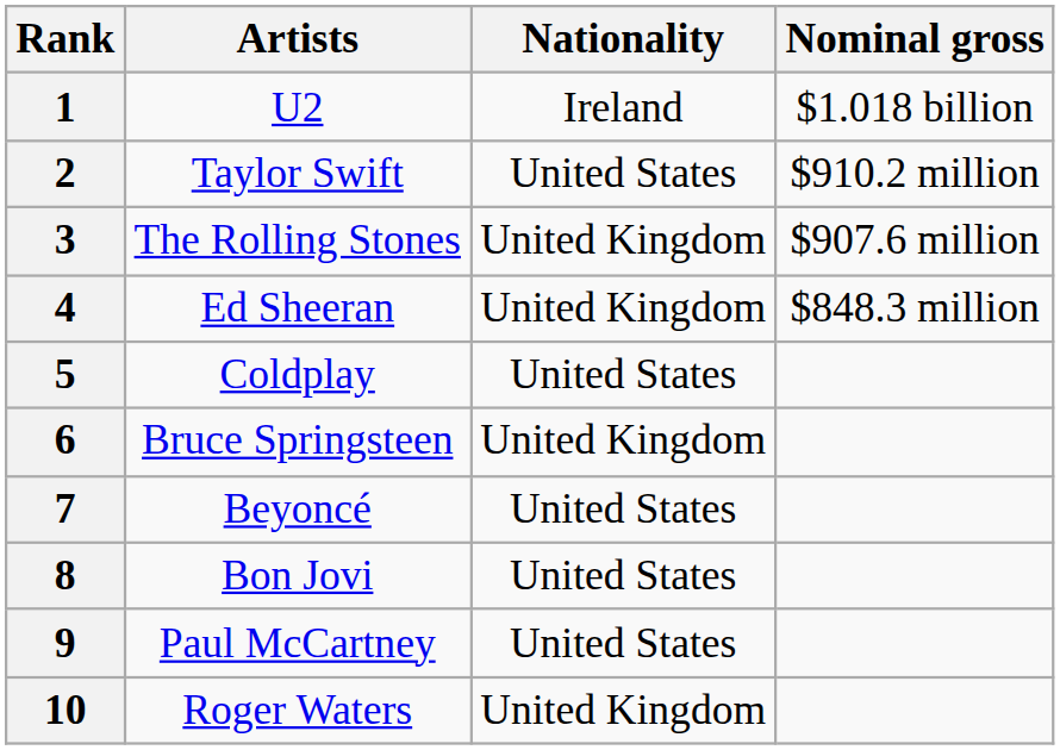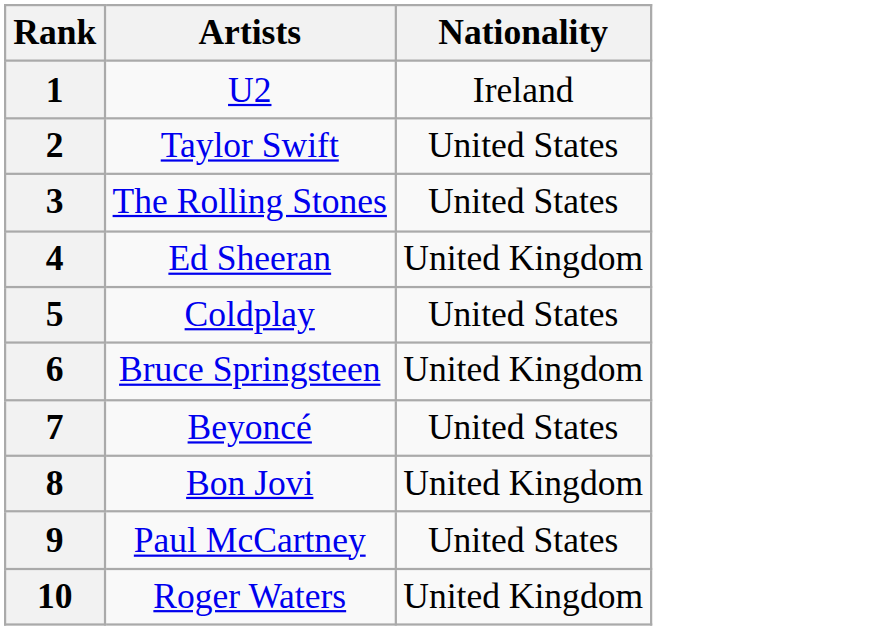- column: Nominal gross | $1.018 billion | $910.2 million | $907.6 million | $848.3 million
3 | Nationality: United Kingdom -> United States
8 | Nationality: United States -> United Kingdom
